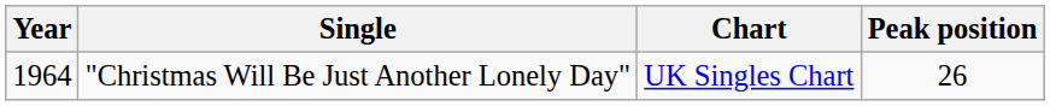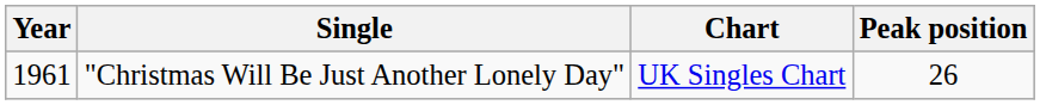"Christmas Will Be Just Another Lonely Day" | Year: 1964 -> 1961
